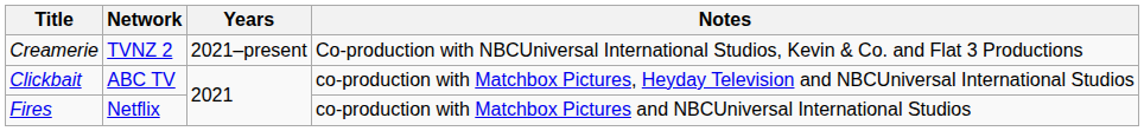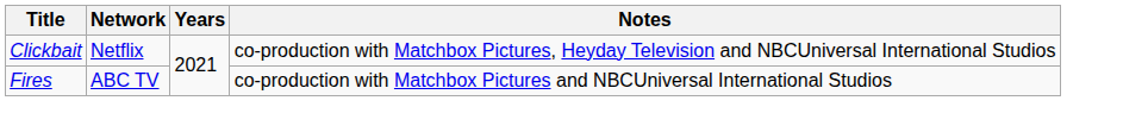- row: Creamerie | TVNZ 2 | 2021–present | Co-production with NBCUniversal International Studios, Kevin & Co. and Flat 3 Productions
Clickbait | Network: ABC TV -> Netflix
Fires | Network: Netflix -> ABC TV
